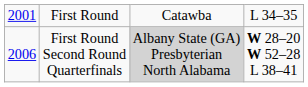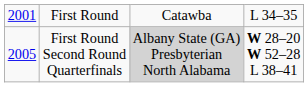First Round Second Round Quarterfinals | column 1: 2006 -> 2005
